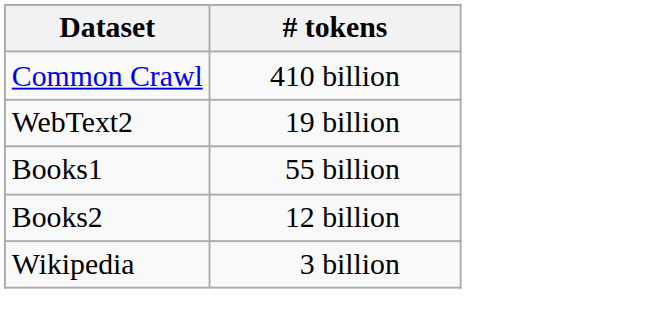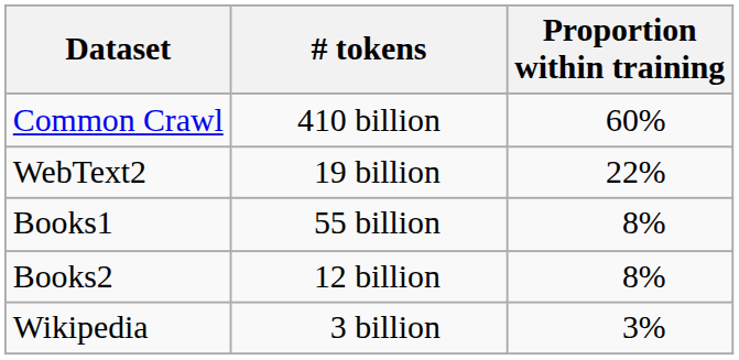+ column: Proportion within training | 60% | 22% | 8% | 8% | 3%
